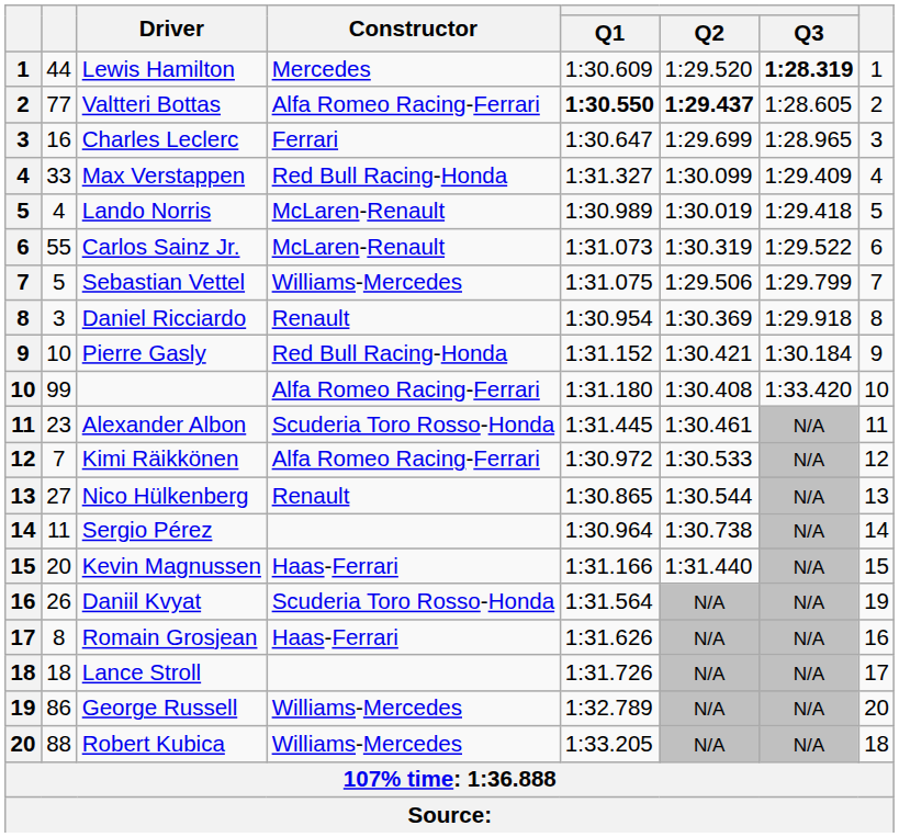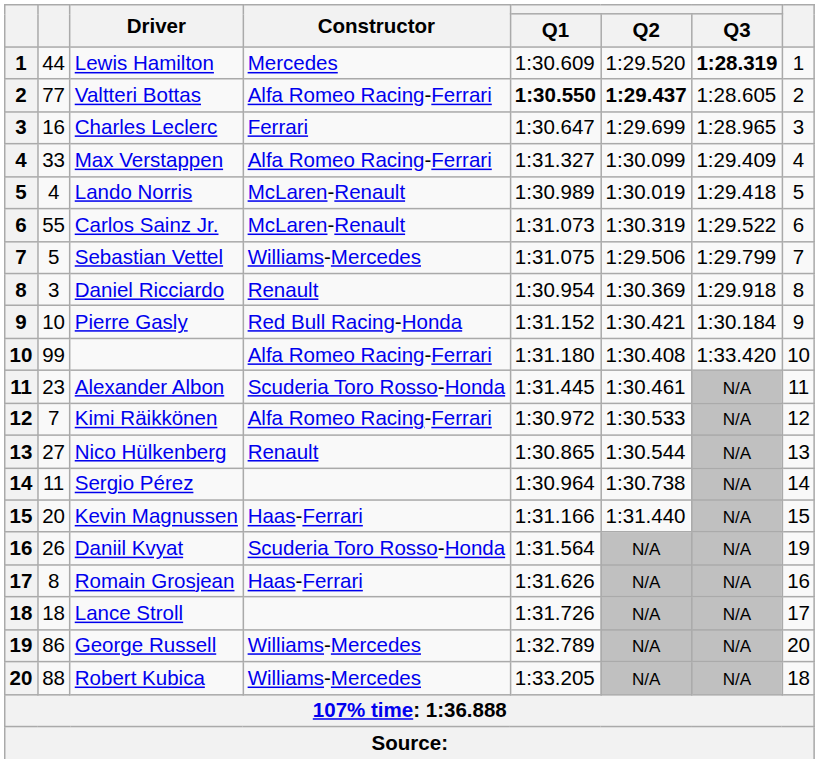Max Verstappen | Constructor: Red Bull Racing-Honda -> Alfa Romeo Racing-Ferrari
